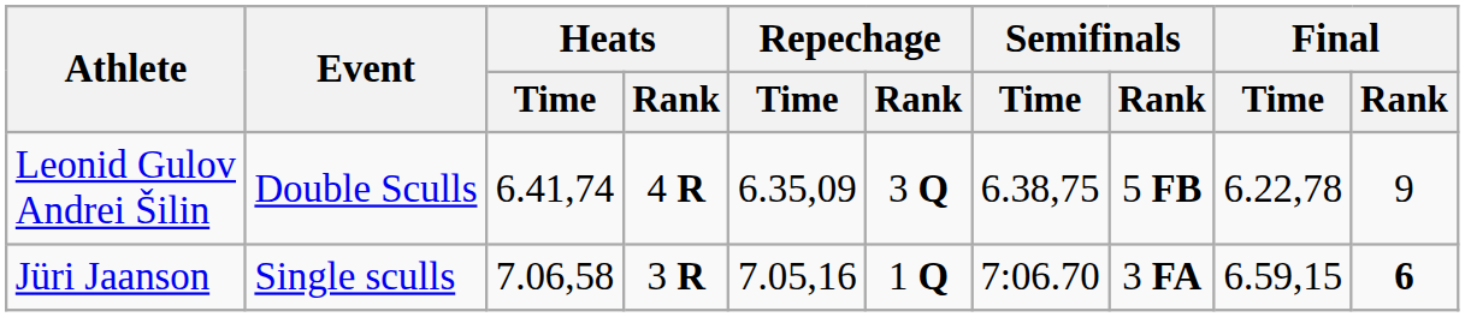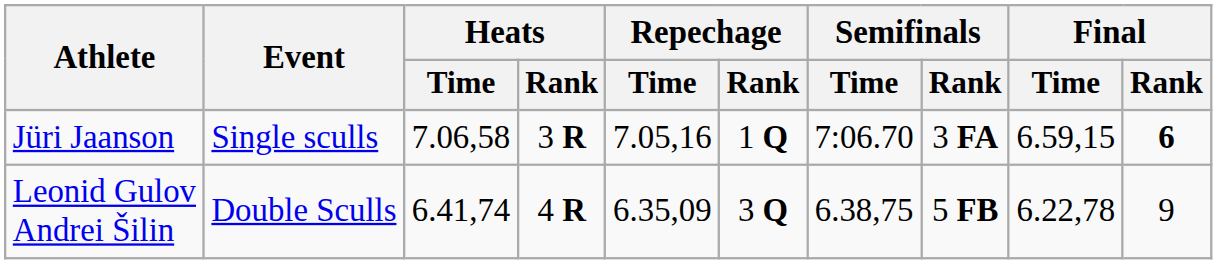rows swapped: Jüri Jaanson <-> Leonid Gulov Andrei Šilin
